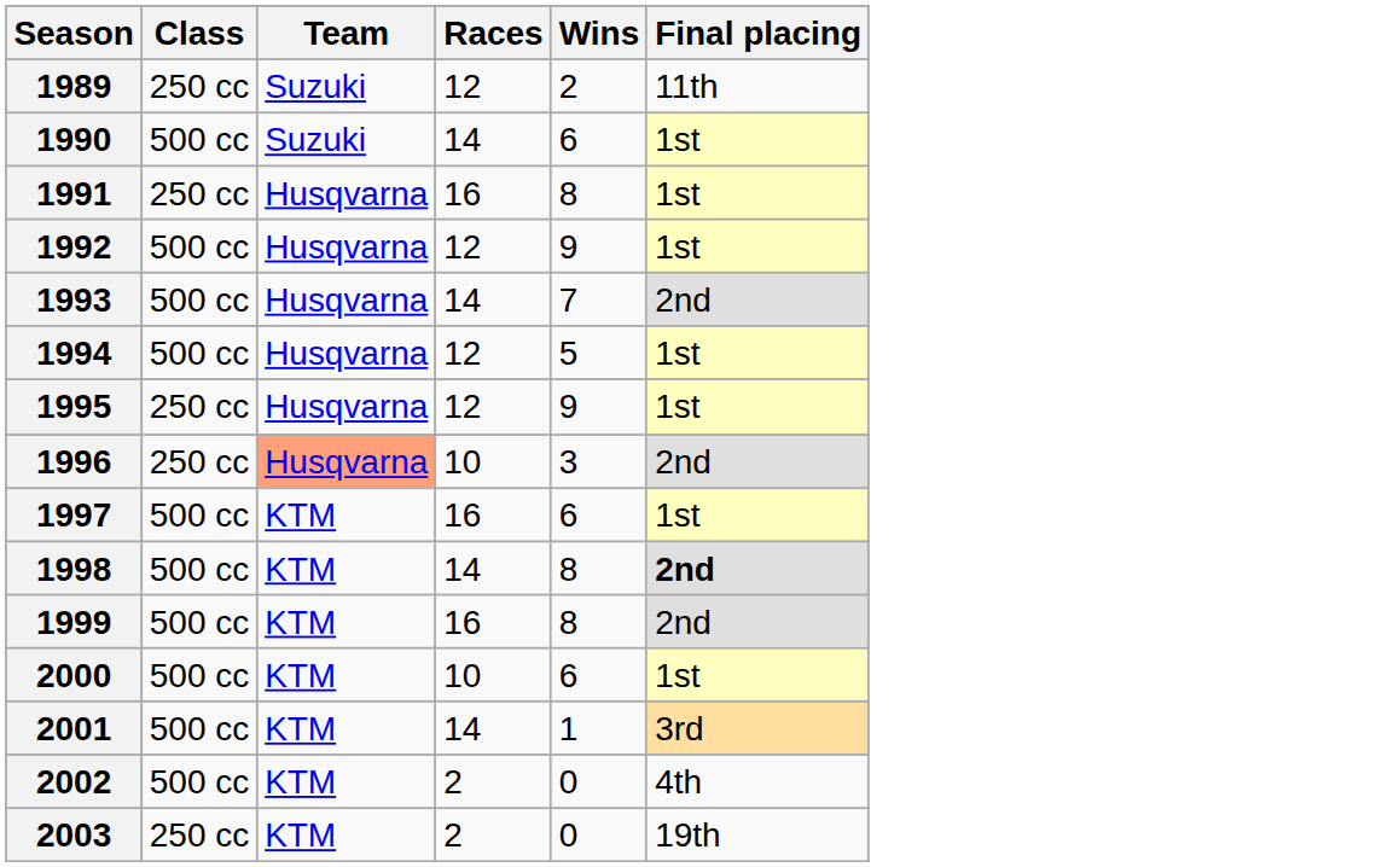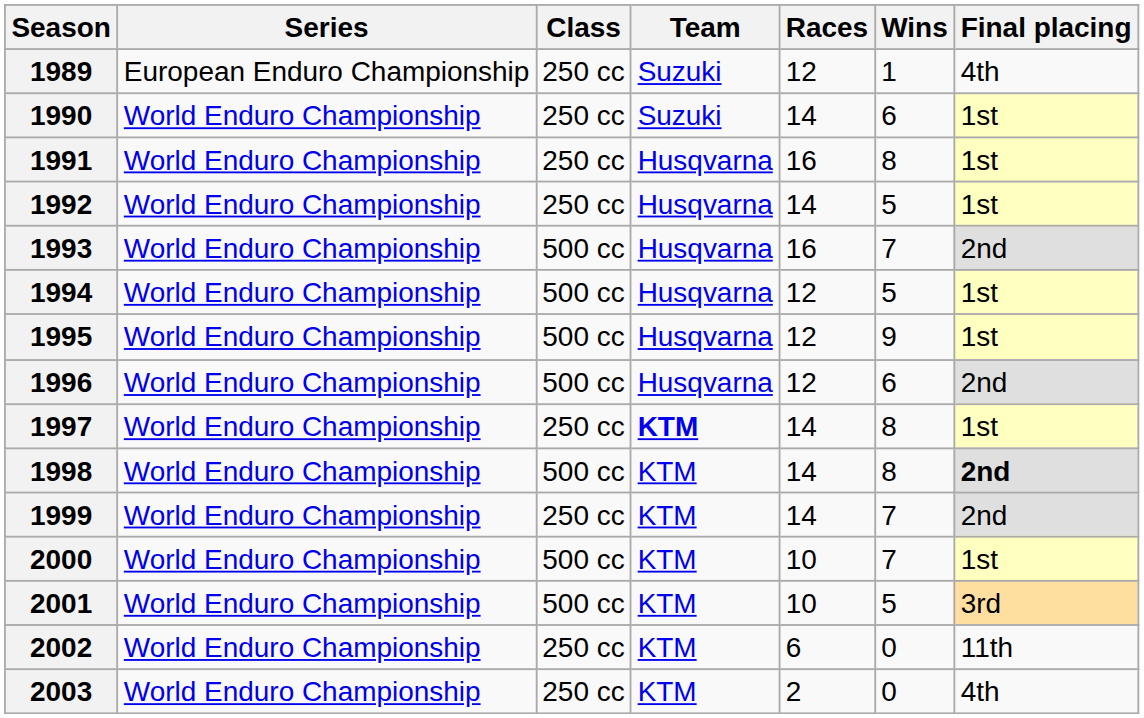+ column: Series | European Enduro Championship | World Enduro Championship | World Enduro Championship | World Enduro Championship | World Enduro Championship | World Enduro Championship | World Enduro Championship | World Enduro Championship | World Enduro Championship | World Enduro Championship | World Enduro Championship | World Enduro Championship | World Enduro Championship | World Enduro Championship | World Enduro Championship
1989 | Wins: 2 -> 1
1989 | Final placing: 11th -> 4th
1990 | Class: 500 cc -> 250 cc
1992 | Class: 500 cc -> 250 cc
1992 | Races: 12 -> 14
1992 | Wins: 9 -> 5
1993 | Races: 14 -> 16
1995 | Class: 250 cc -> 500 cc
1996 | Class: 250 cc -> 500 cc
1996 | Team: lightsalmon background -> no background
1996 | Races: 10 -> 12
1996 | Wins: 3 -> 6
1997 | Class: 500 cc -> 250 cc
1997 | Team: normal -> bold
1997 | Races: 16 -> 14
1997 | Wins: 6 -> 8
1999 | Class: 500 cc -> 250 cc
1999 | Races: 16 -> 14
1999 | Wins: 8 -> 7
2000 | Wins: 6 -> 7
2001 | Races: 14 -> 10
2001 | Wins: 1 -> 5
2002 | Class: 500 cc -> 250 cc
2002 | Races: 2 -> 6
2002 | Final placing: 4th -> 11th
2003 | Final placing: 19th -> 4th
